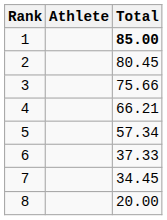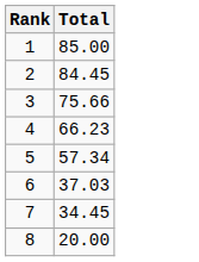- column: Athlete
1 | Total: bold -> normal
2 | Total: 80.45 -> 84.45
4 | Total: 66.21 -> 66.23
6 | Total: 37.33 -> 37.03
